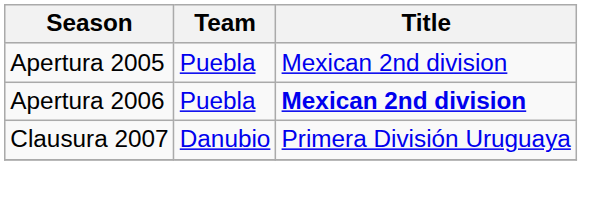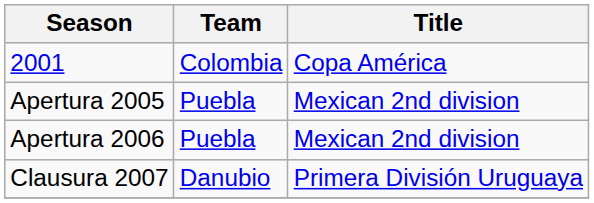+ row: 2001 | Colombia | Copa América
Apertura 2006 | Title: bold -> normal
